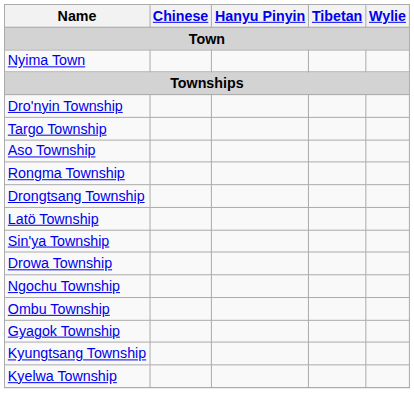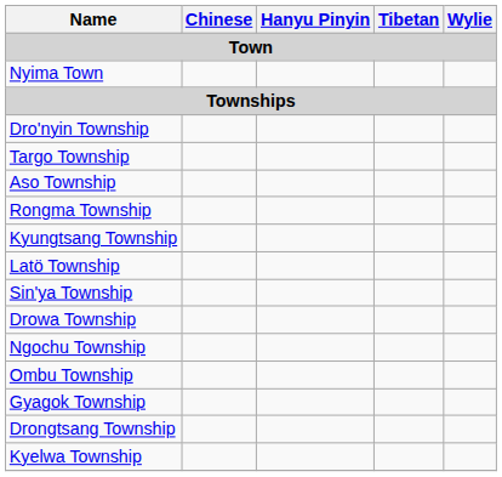rows swapped: Drongtsang Township <-> Kyungtsang Township
